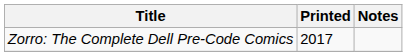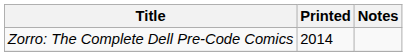Zorro: The Complete Dell Pre-Code Comics | Printed: 2017 -> 2014
